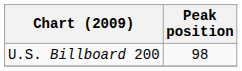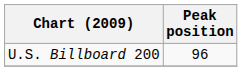U.S. Billboard 200 | Peak position: 98 -> 96
